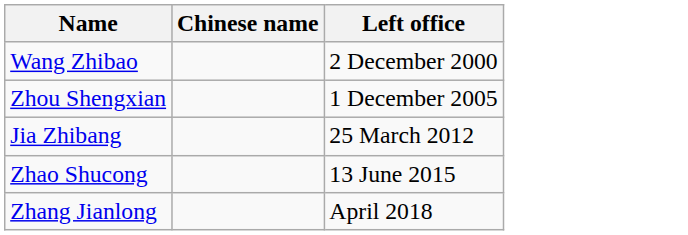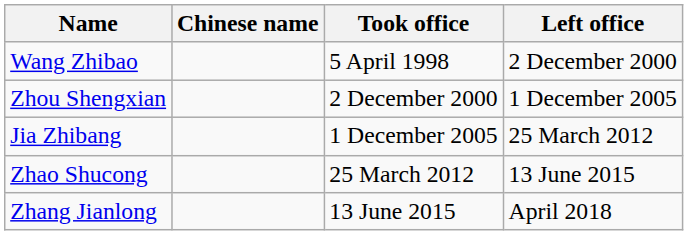+ column: Took office | 5 April 1998 | 2 December 2000 | 1 December 2005 | 25 March 2012 | 13 June 2015
